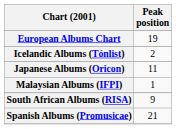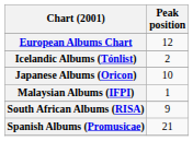European Albums Chart | Peak position: 19 -> 12
Japanese Albums (Oricon) | Peak position: 11 -> 10
